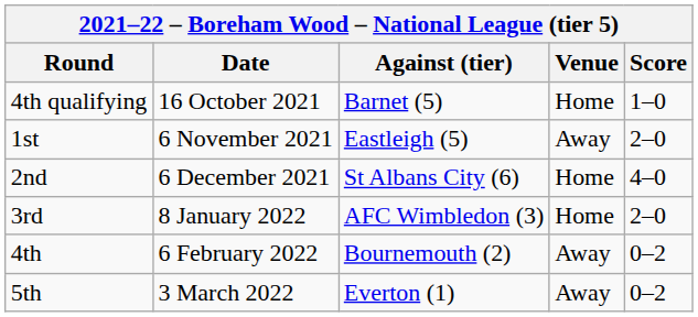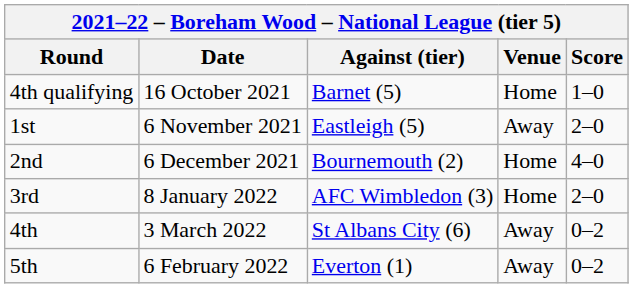2nd | Against (tier): St Albans City (6) -> Bournemouth (2)
4th | Date: 6 February 2022 -> 3 March 2022
4th | Against (tier): Bournemouth (2) -> St Albans City (6)
5th | Date: 3 March 2022 -> 6 February 2022
